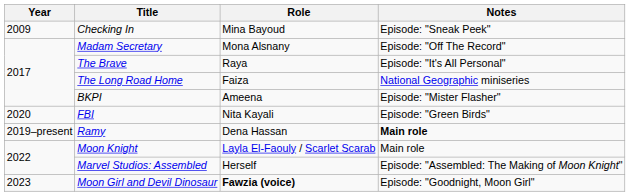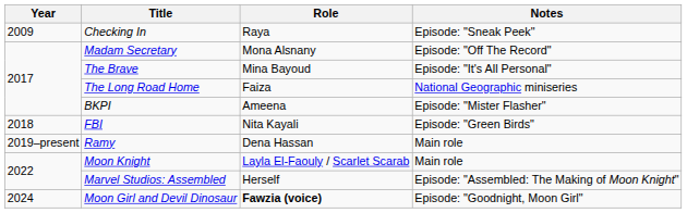Checking In | Role: Mina Bayoud -> Raya
The Brave | Role: Raya -> Mina Bayoud
FBI | Year: 2020 -> 2018
Ramy | Notes: bold -> normal
Moon Girl and Devil Dinosaur | Year: 2023 -> 2024
